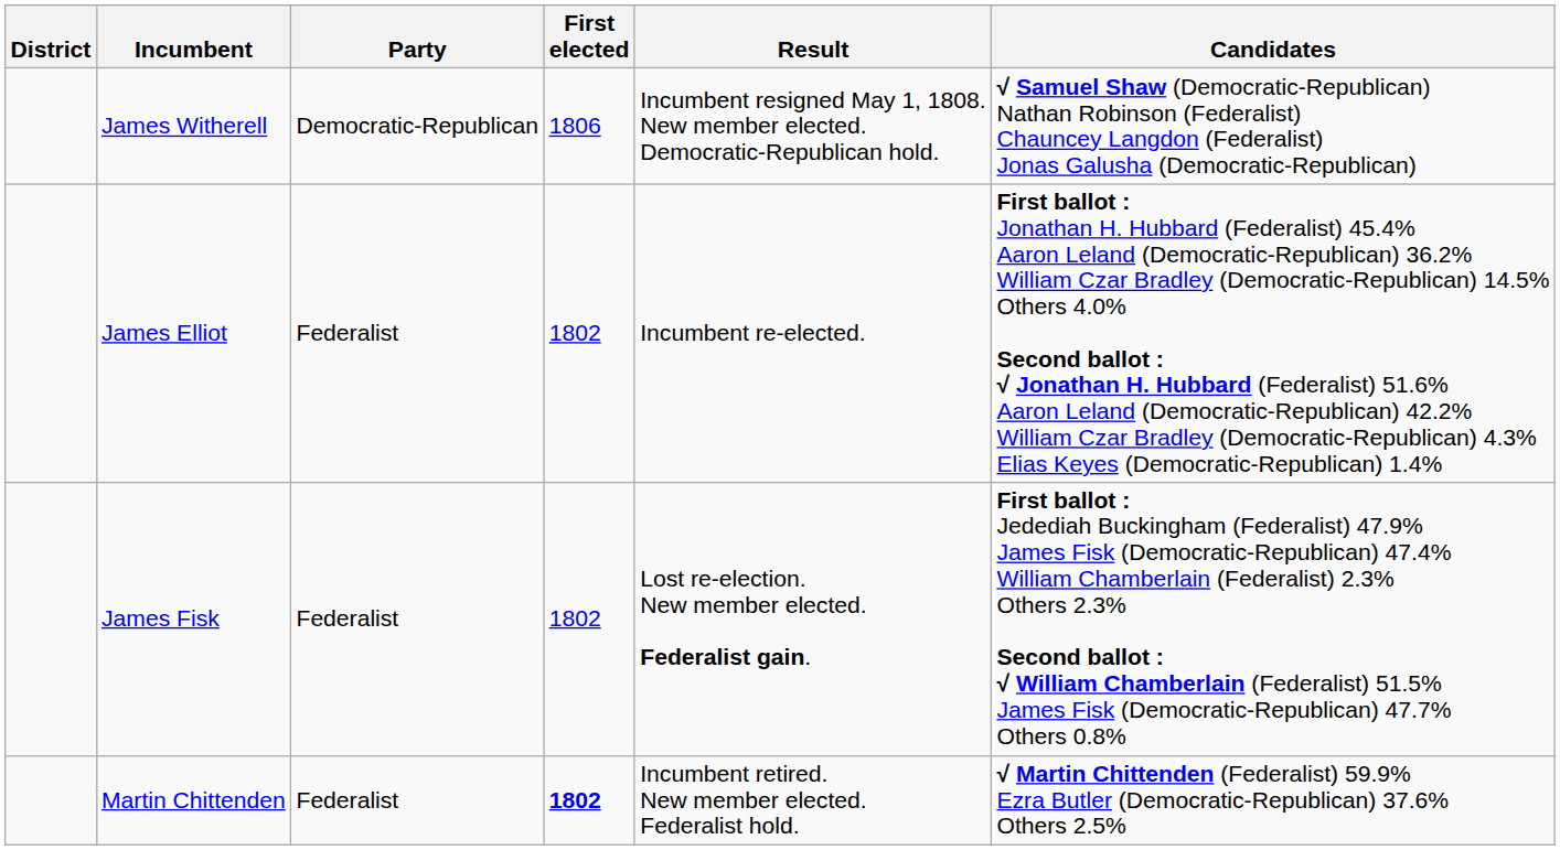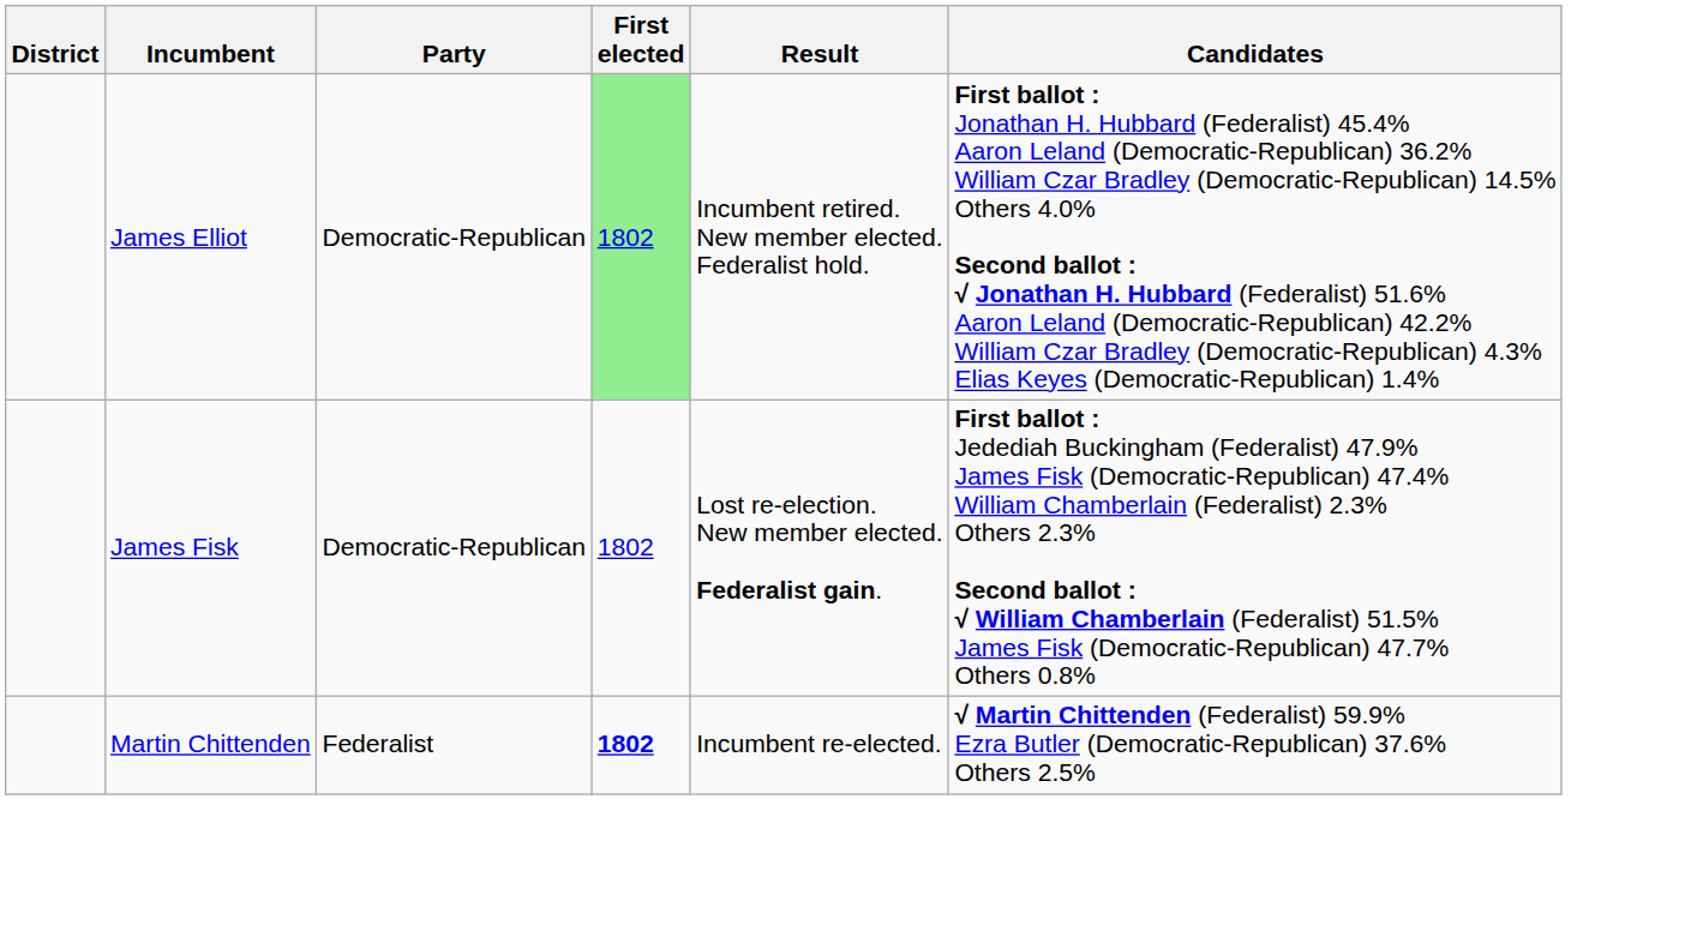- row: James Witherell | Democratic-Republican | 1806 | Incumbent resigned May 1, 1808. New member elected. Democratic-Republican hold. | √ Samuel Shaw (Democratic-Republican) Nathan Robinson (Federalist) Chauncey Langdon (Federalist) Jonas Galusha (Democratic-Republican)
James Elliot | Party: Federalist -> Democratic-Republican
James Elliot | First elected: no background -> lightgreen background
James Elliot | Result: Incumbent re-elected. -> Incumbent retired. New member elected. Federalist hold.
James Fisk | Party: Federalist -> Democratic-Republican
Martin Chittenden | Result: Incumbent retired. New member elected. Federalist hold. -> Incumbent re-elected.
